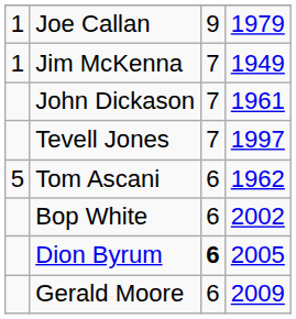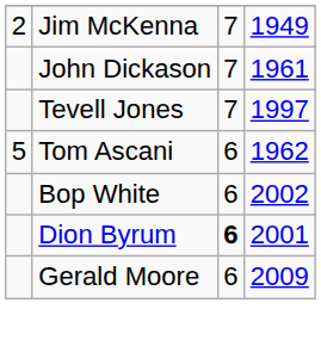- row: 1 | Joe Callan | 9 | 1979
Jim McKenna | column 1: 1 -> 2
Dion Byrum | column 4: 2005 -> 2001
